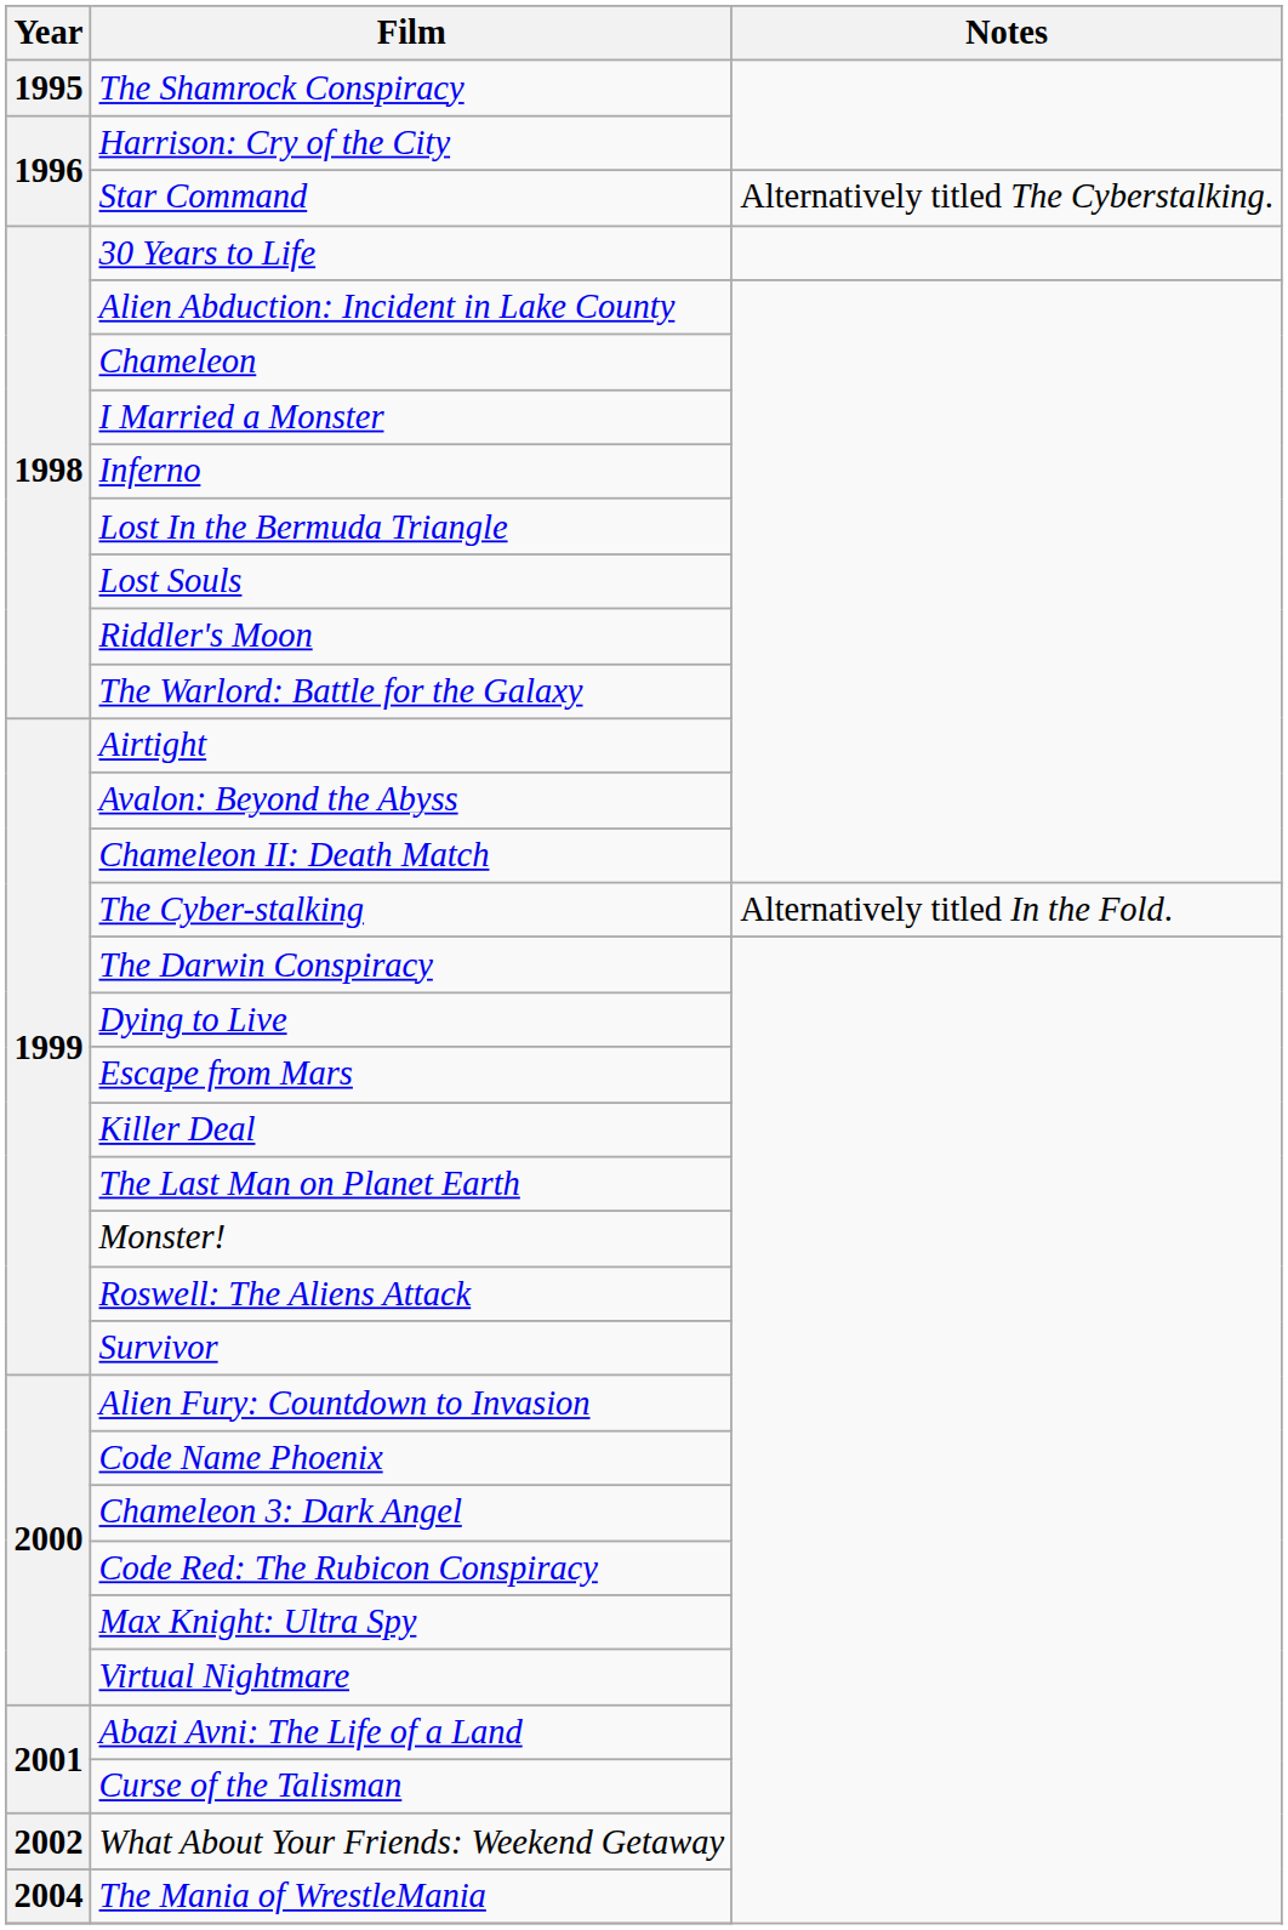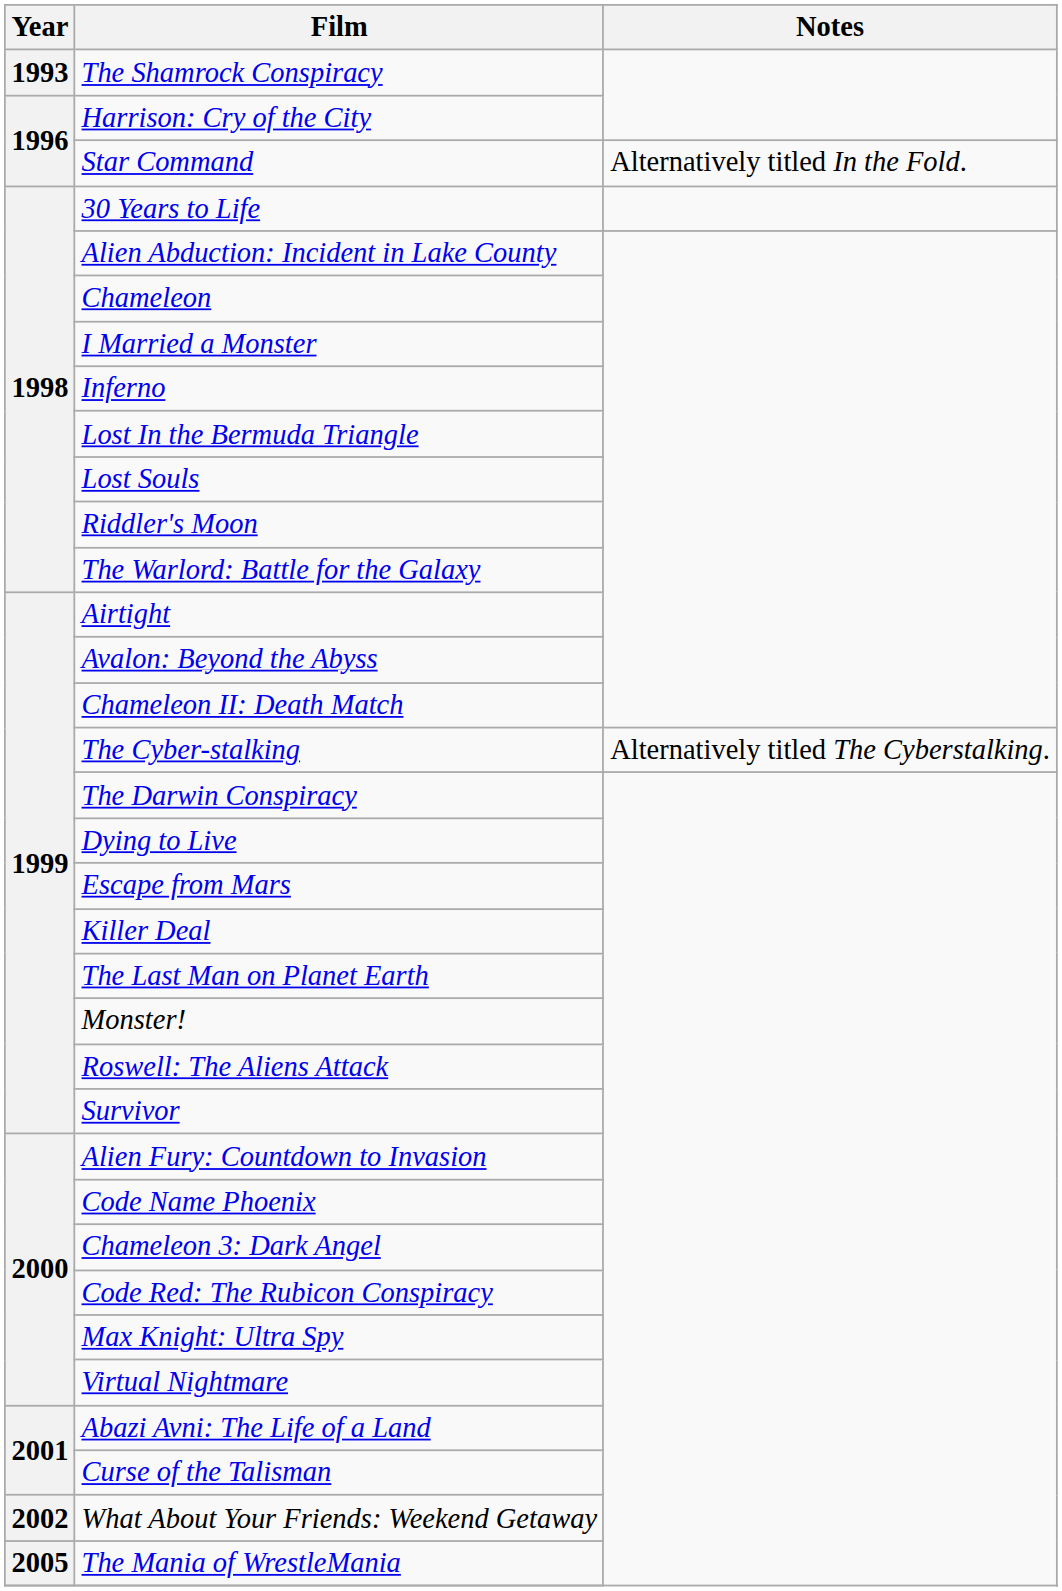The Shamrock Conspiracy | Year: 1995 -> 1993
Star Command | Notes: Alternatively titled The Cyberstalking. -> Alternatively titled In the Fold.
The Cyber-stalking | Notes: Alternatively titled In the Fold. -> Alternatively titled The Cyberstalking.
The Mania of WrestleMania | Year: 2004 -> 2005
